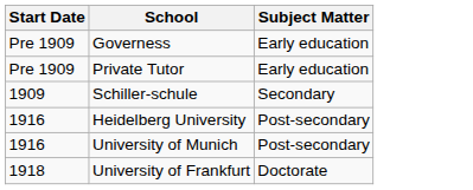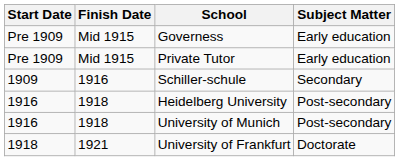+ column: Finish Date | Mid 1915 | Mid 1915 | 1916 | 1918 | 1918 | 1921
